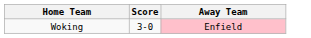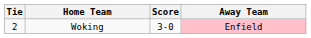+ column: Tie | 2
